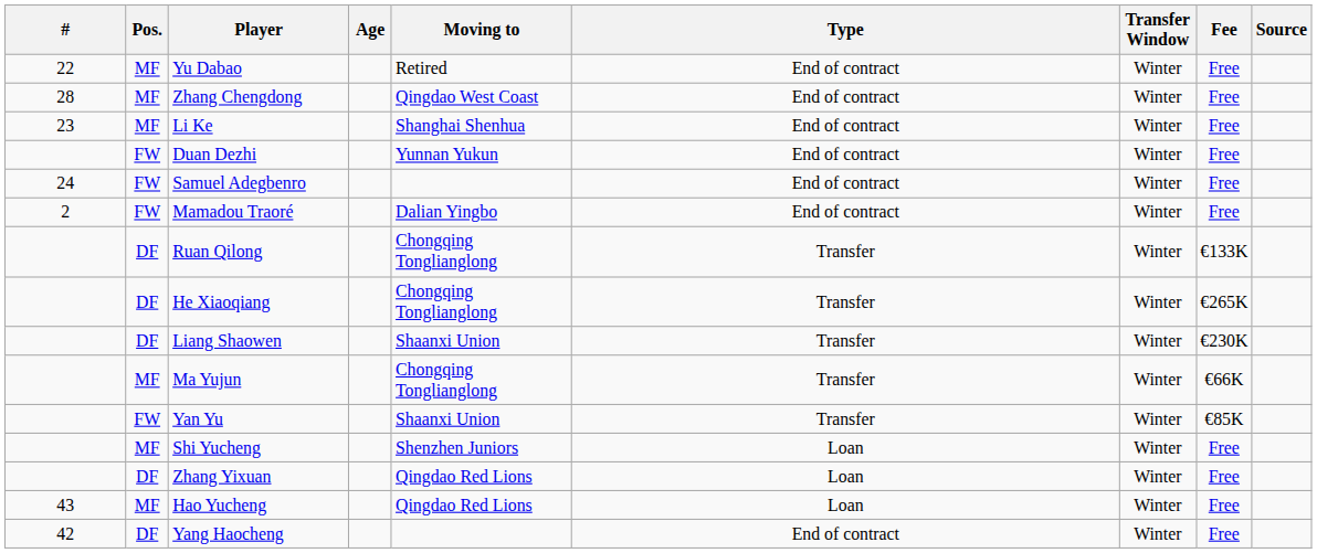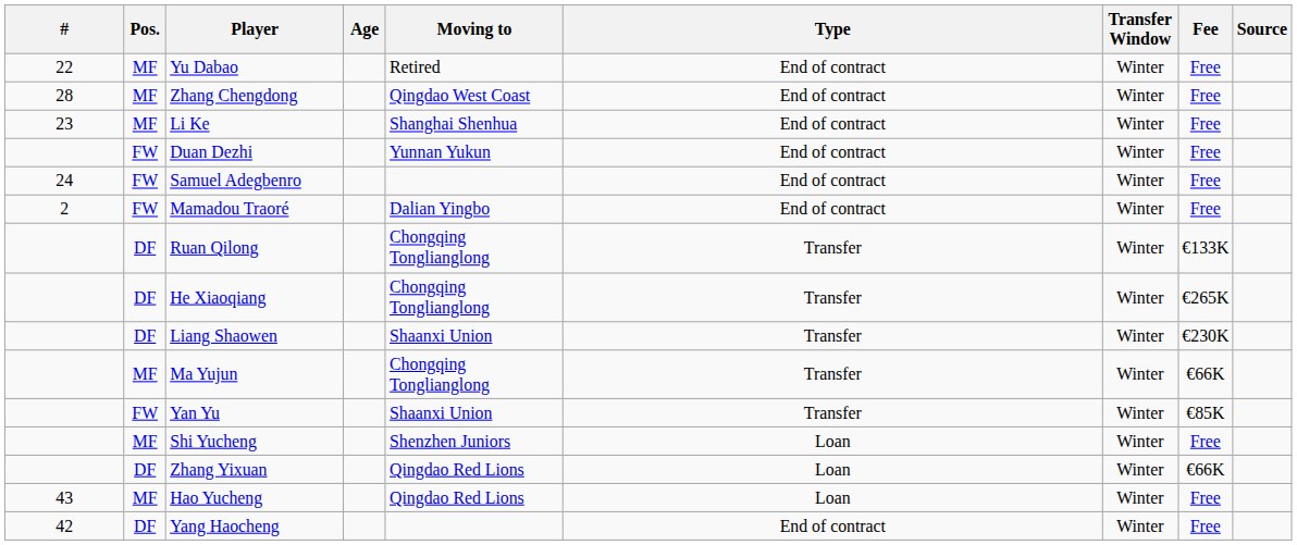Zhang Yixuan | Fee: Free -> €66K
